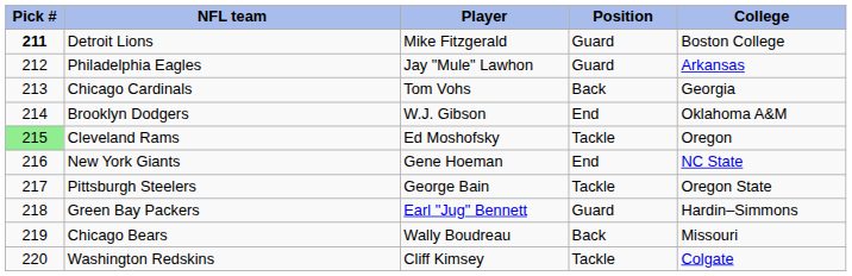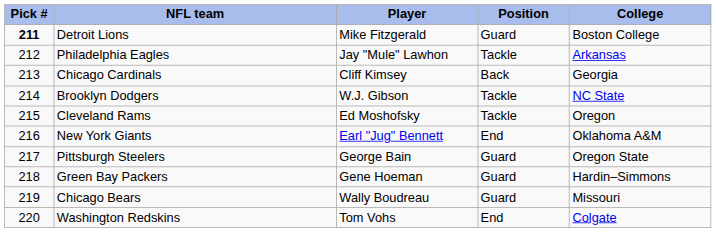Philadelphia Eagles | Position: Guard -> Tackle
Chicago Cardinals | Player: Tom Vohs -> Cliff Kimsey
Brooklyn Dodgers | Position: End -> Tackle
Brooklyn Dodgers | College: Oklahoma A&M -> NC State
Cleveland Rams | Pick #: lightgreen background -> no background
New York Giants | Player: Gene Hoeman -> Earl "Jug" Bennett
New York Giants | College: NC State -> Oklahoma A&M
Pittsburgh Steelers | Position: Tackle -> Guard
Green Bay Packers | Player: Earl "Jug" Bennett -> Gene Hoeman
Chicago Bears | Position: Back -> Guard
Washington Redskins | Player: Cliff Kimsey -> Tom Vohs
Washington Redskins | Position: Tackle -> End
